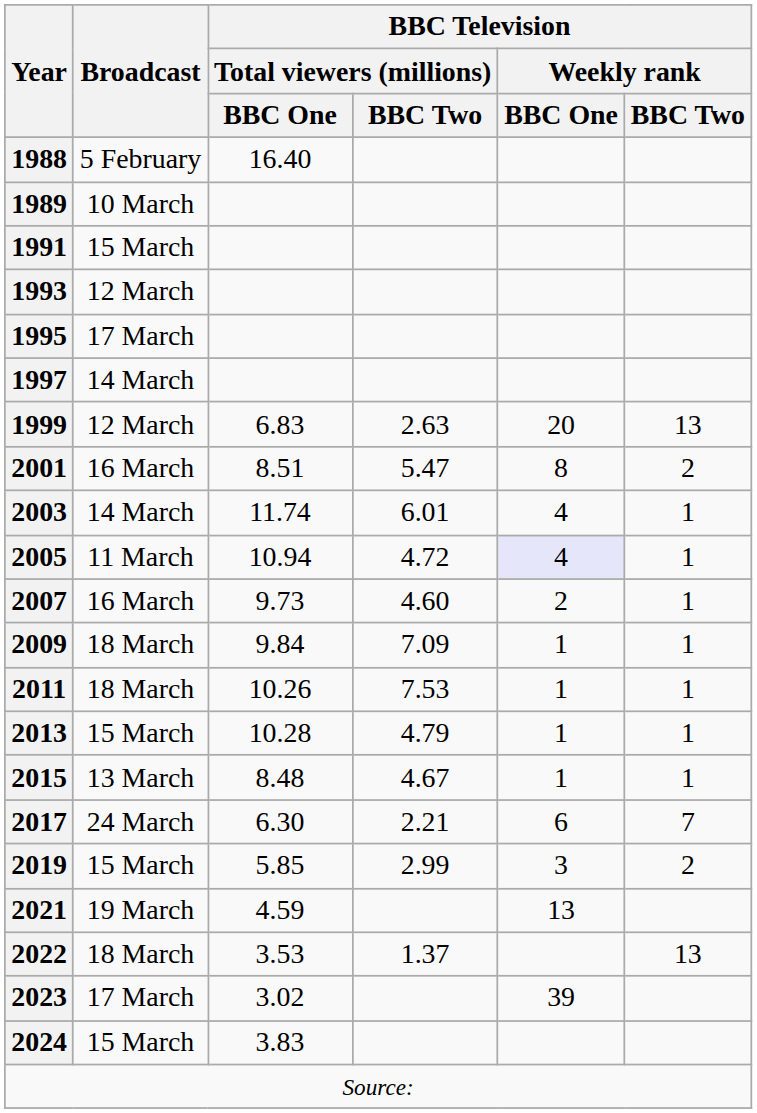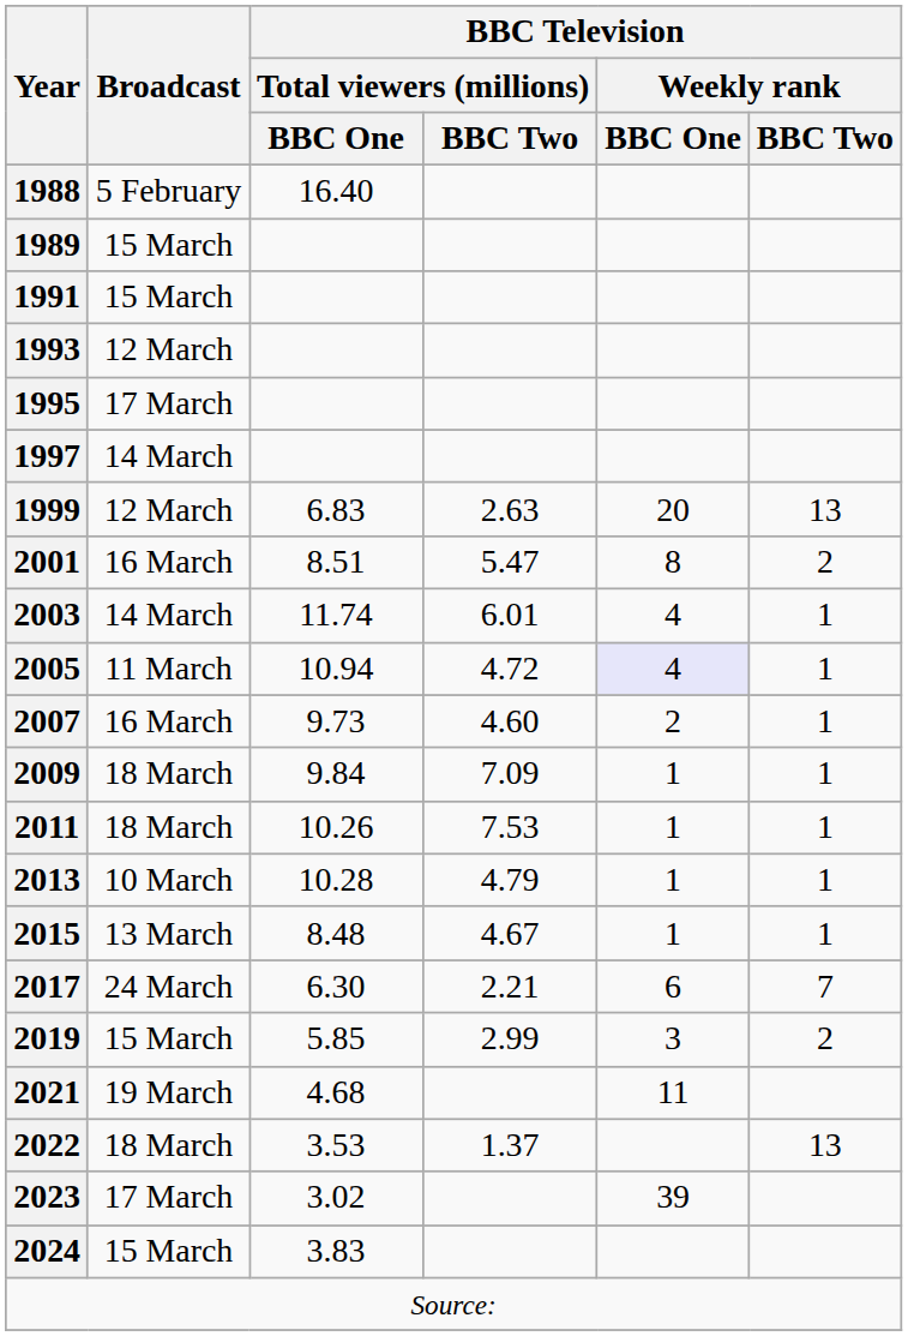1989 | Broadcast: 10 March -> 15 March
2013 | Broadcast: 15 March -> 10 March
2021 | BBC Television / Total viewers (millions) / BBC One: 4.59 -> 4.68
2021 | BBC Television / Weekly rank / BBC One: 13 -> 11
